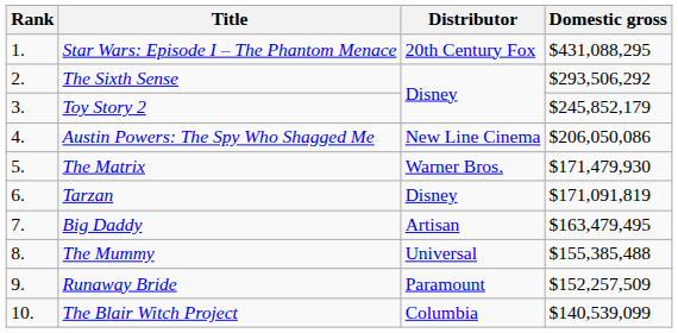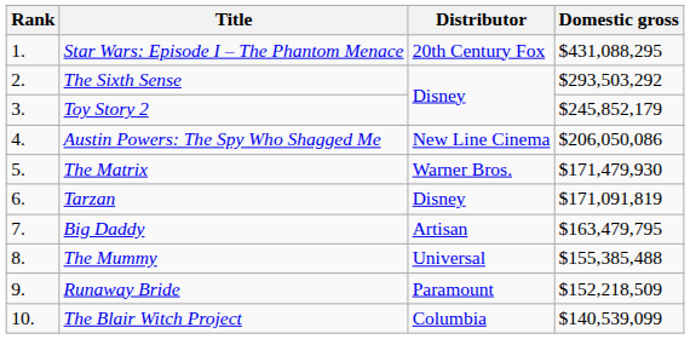The Sixth Sense | Domestic gross: $293,506,292 -> $293,503,292
Big Daddy | Domestic gross: $163,479,495 -> $163,479,795
Runaway Bride | Domestic gross: $152,257,509 -> $152,218,509
